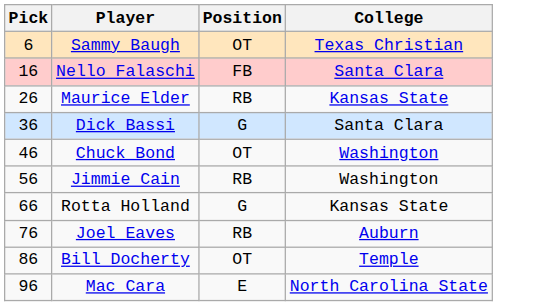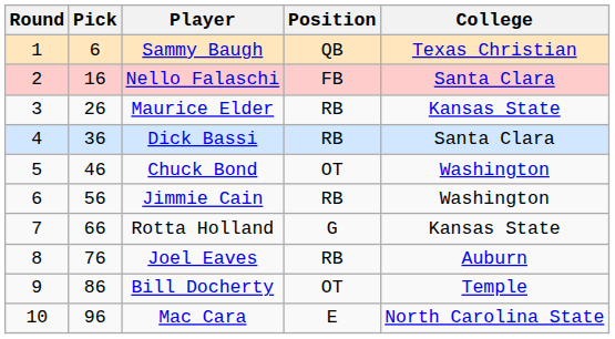+ column: Round | 1 | 2 | 3 | 4 | 5 | 6 | 7 | 8 | 9 | 10
Sammy Baugh | Position: OT -> QB
Dick Bassi | Position: G -> RB
